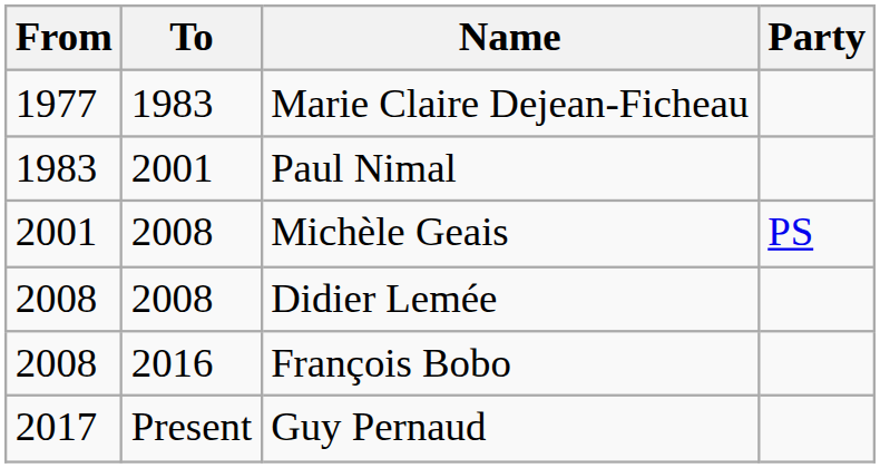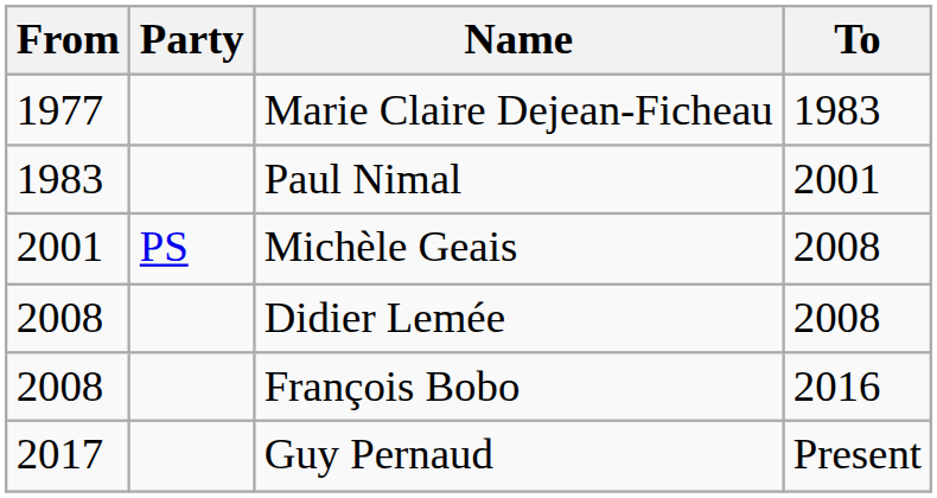columns swapped: To <-> Party
